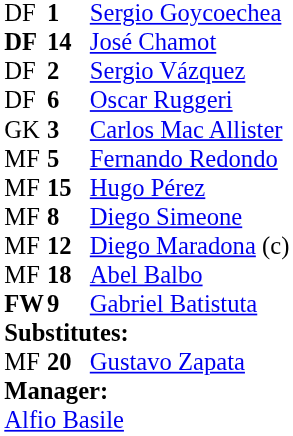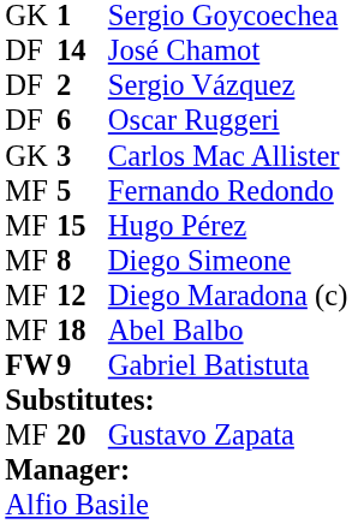Sergio Goycoechea | column 1: DF -> GK
José Chamot | column 1: bold -> normal
